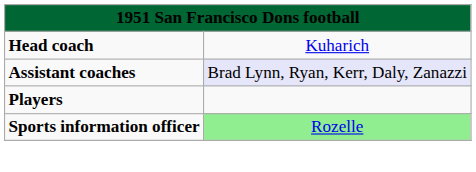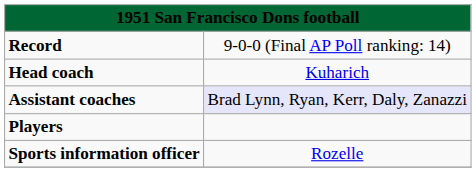+ row: Record | 9-0-0 (Final AP Poll ranking: 14)
Sports information officer | column 2: lightgreen background -> no background
